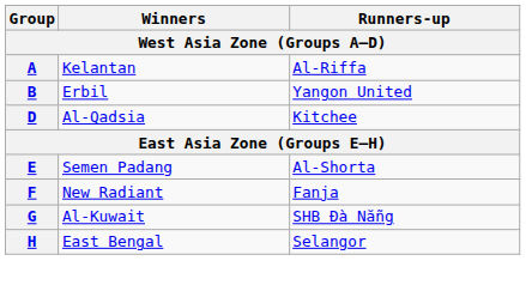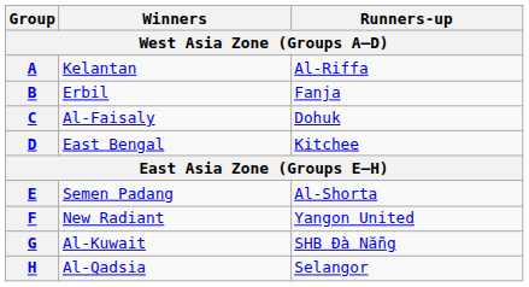B | Runners-up: Yangon United -> Fanja
+ row: C | Al-Faisaly | Dohuk
D | Winners: Al-Qadsia -> East Bengal
F | Runners-up: Fanja -> Yangon United
H | Winners: East Bengal -> Al-Qadsia
